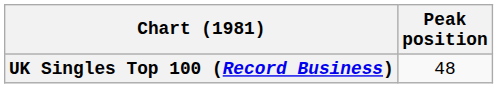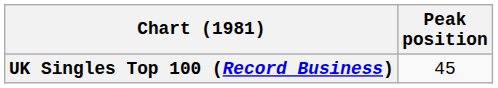UK Singles Top 100 (Record Business) | Peak position: 48 -> 45
